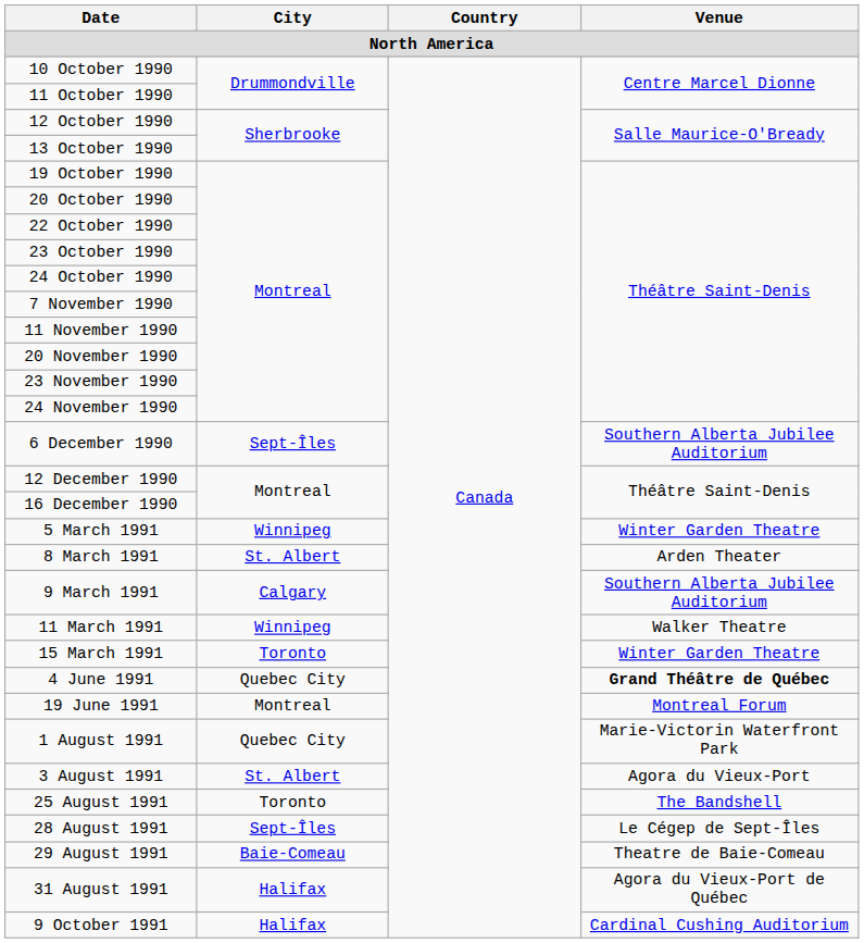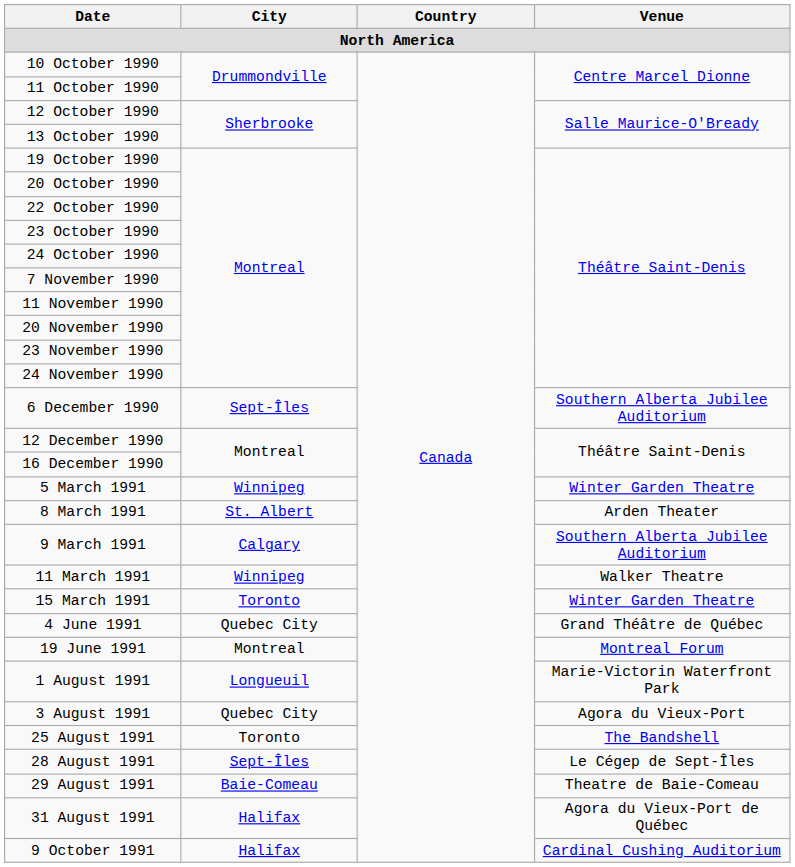4 June 1991 | Venue: bold -> normal
1 August 1991 | City: Quebec City -> Longueuil
3 August 1991 | City: St. Albert -> Quebec City
